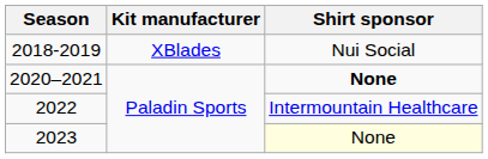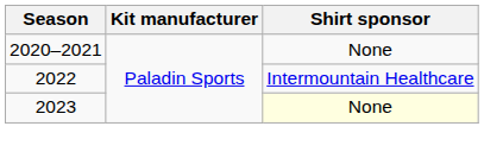- row: 2018-2019 | XBlades | Nui Social
2020–2021 | Shirt sponsor: bold -> normal
